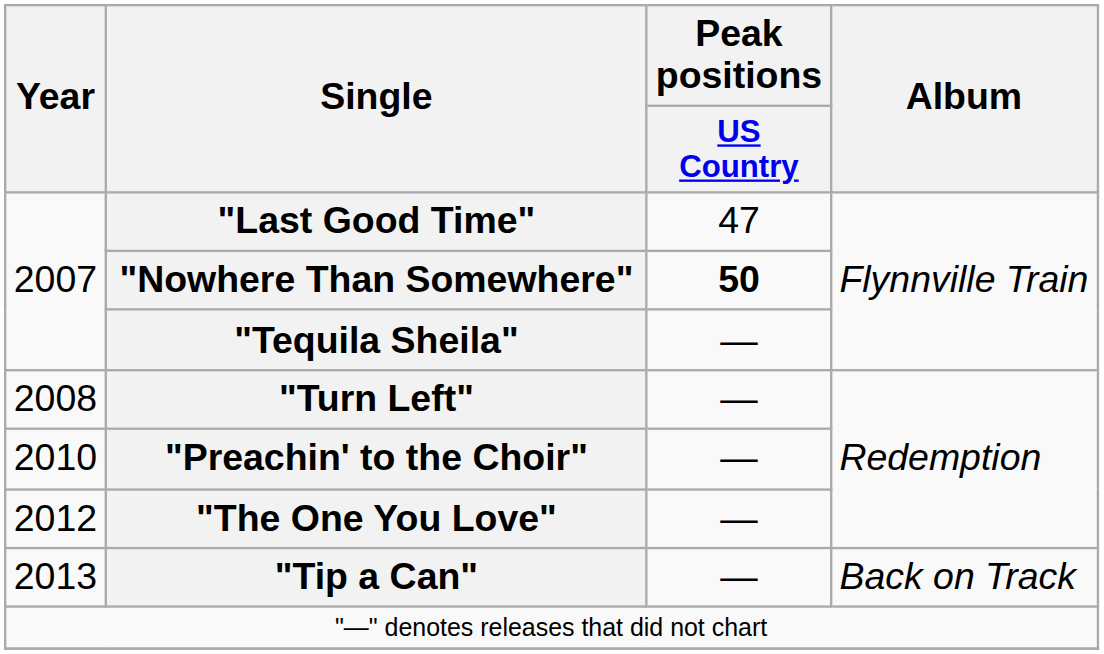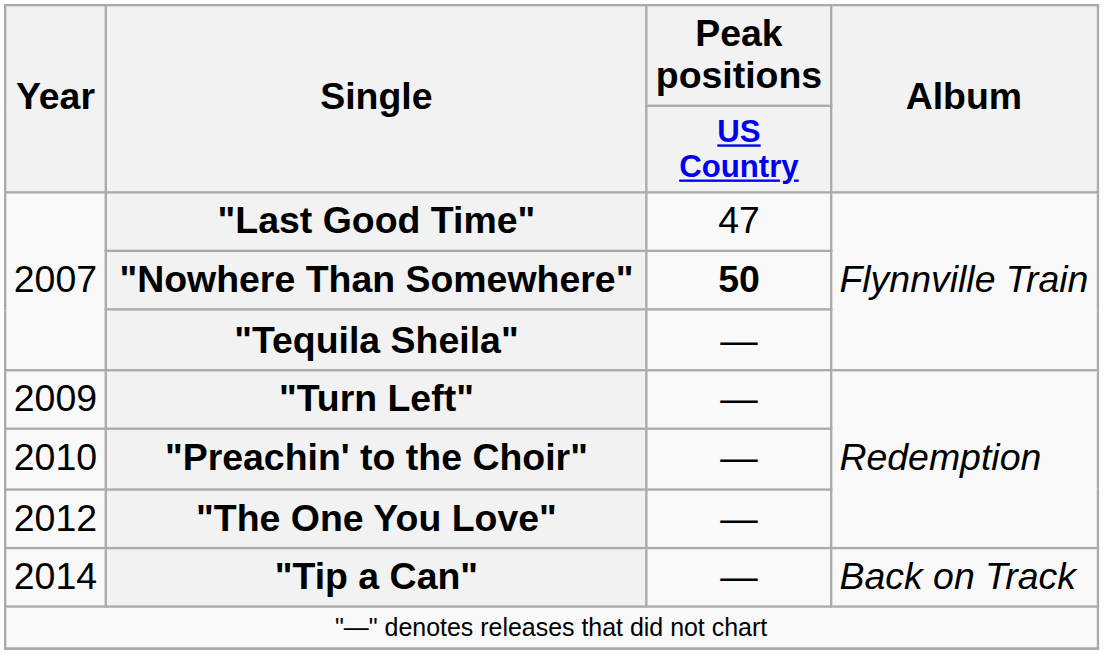"Turn Left" | Year: 2008 -> 2009
"Tip a Can" | Year: 2013 -> 2014
